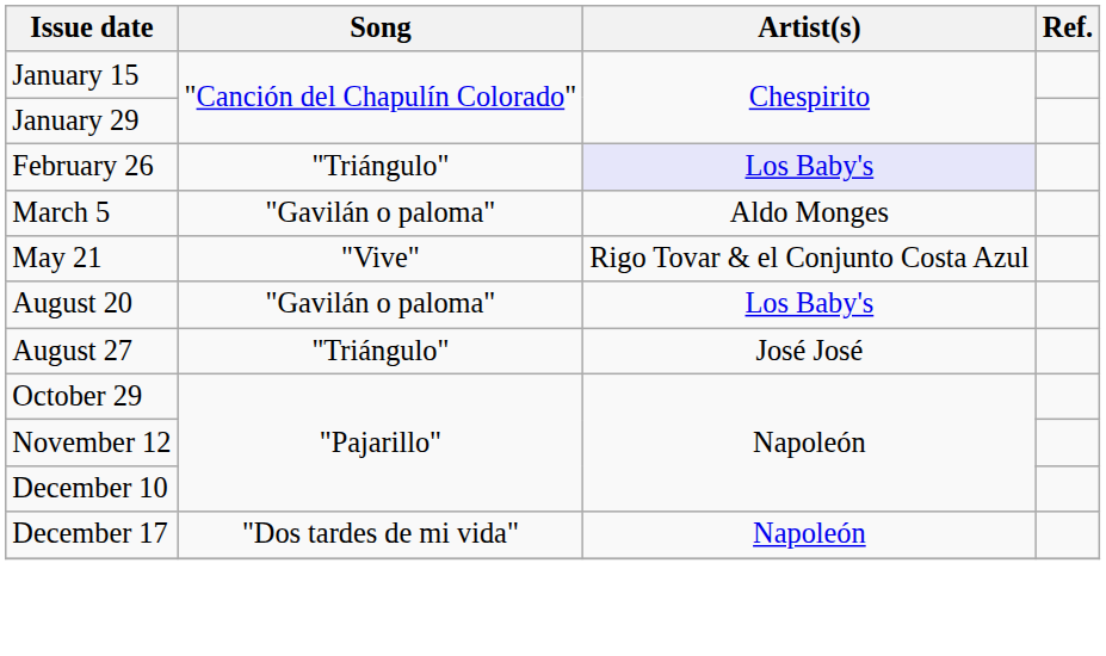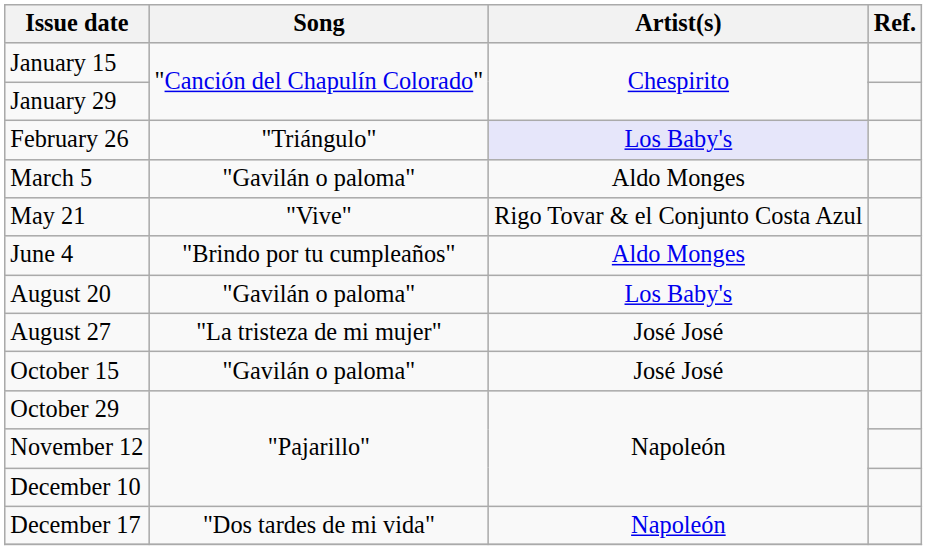+ row: June 4 | "Brindo por tu cumpleaños" | Aldo Monges
August 27 | Song: "Triángulo" -> "La tristeza de mi mujer"
+ row: October 15 | "Gavilán o paloma" | José José
